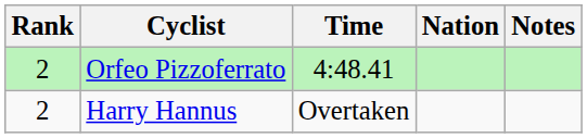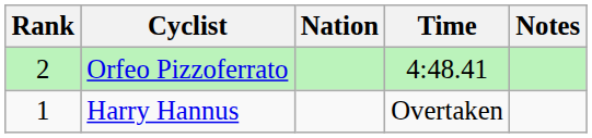columns swapped: Nation <-> Time
Harry Hannus | Rank: 2 -> 1
